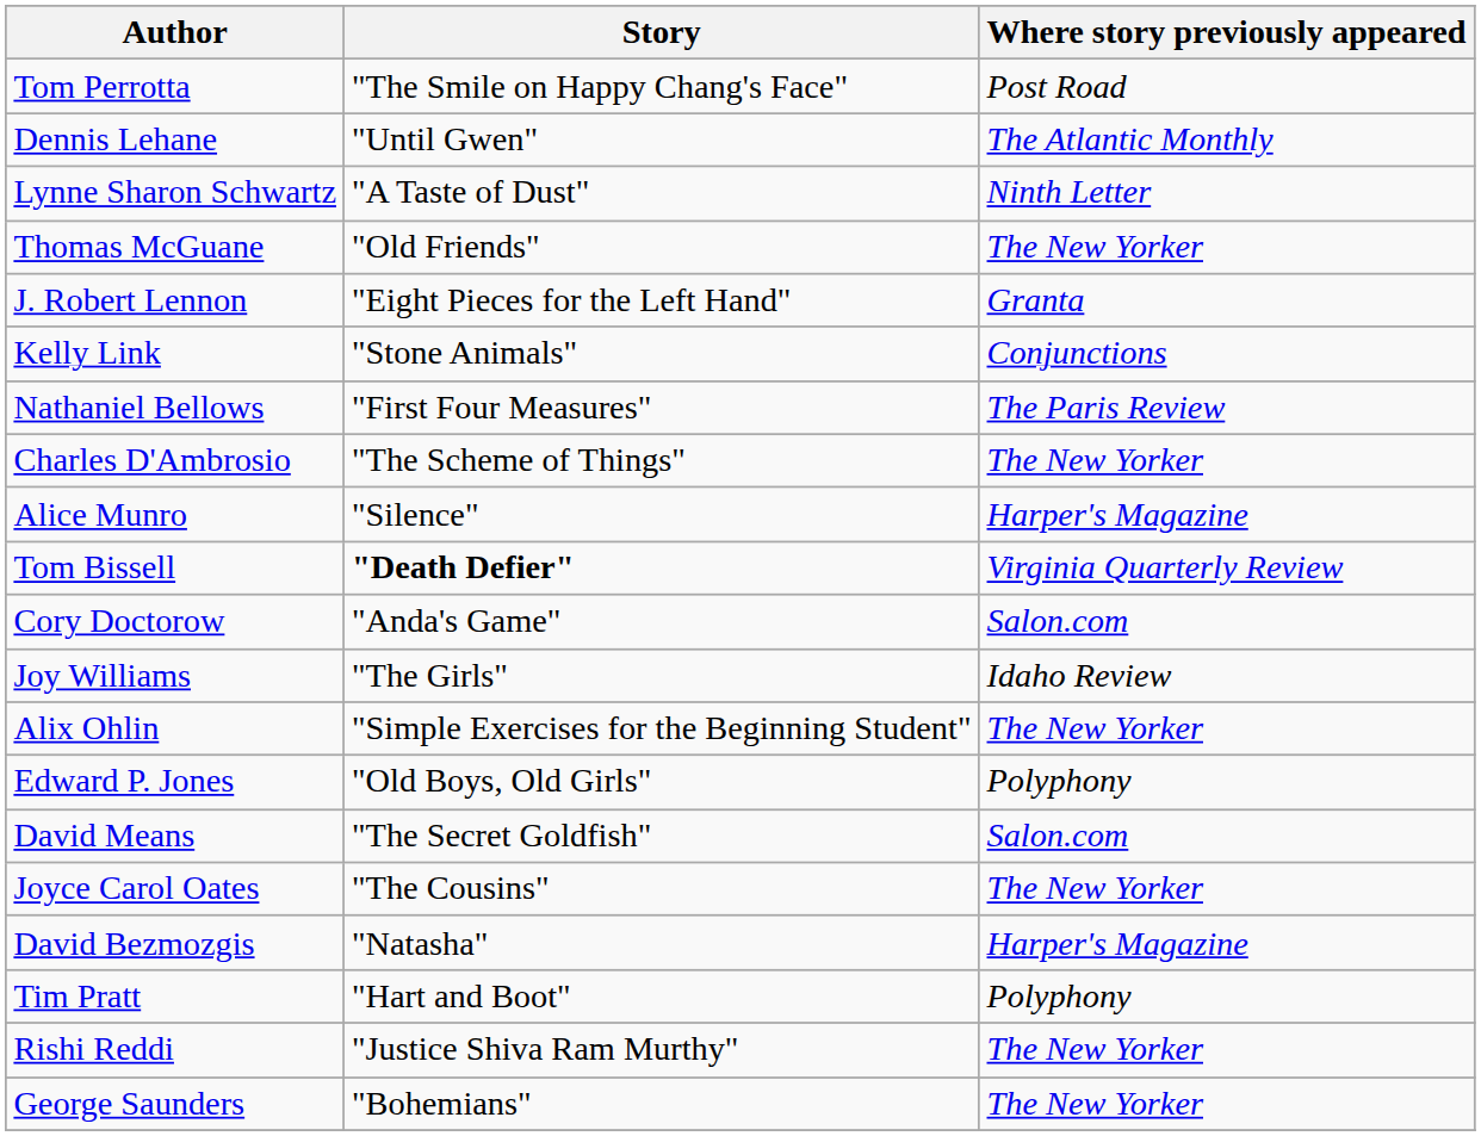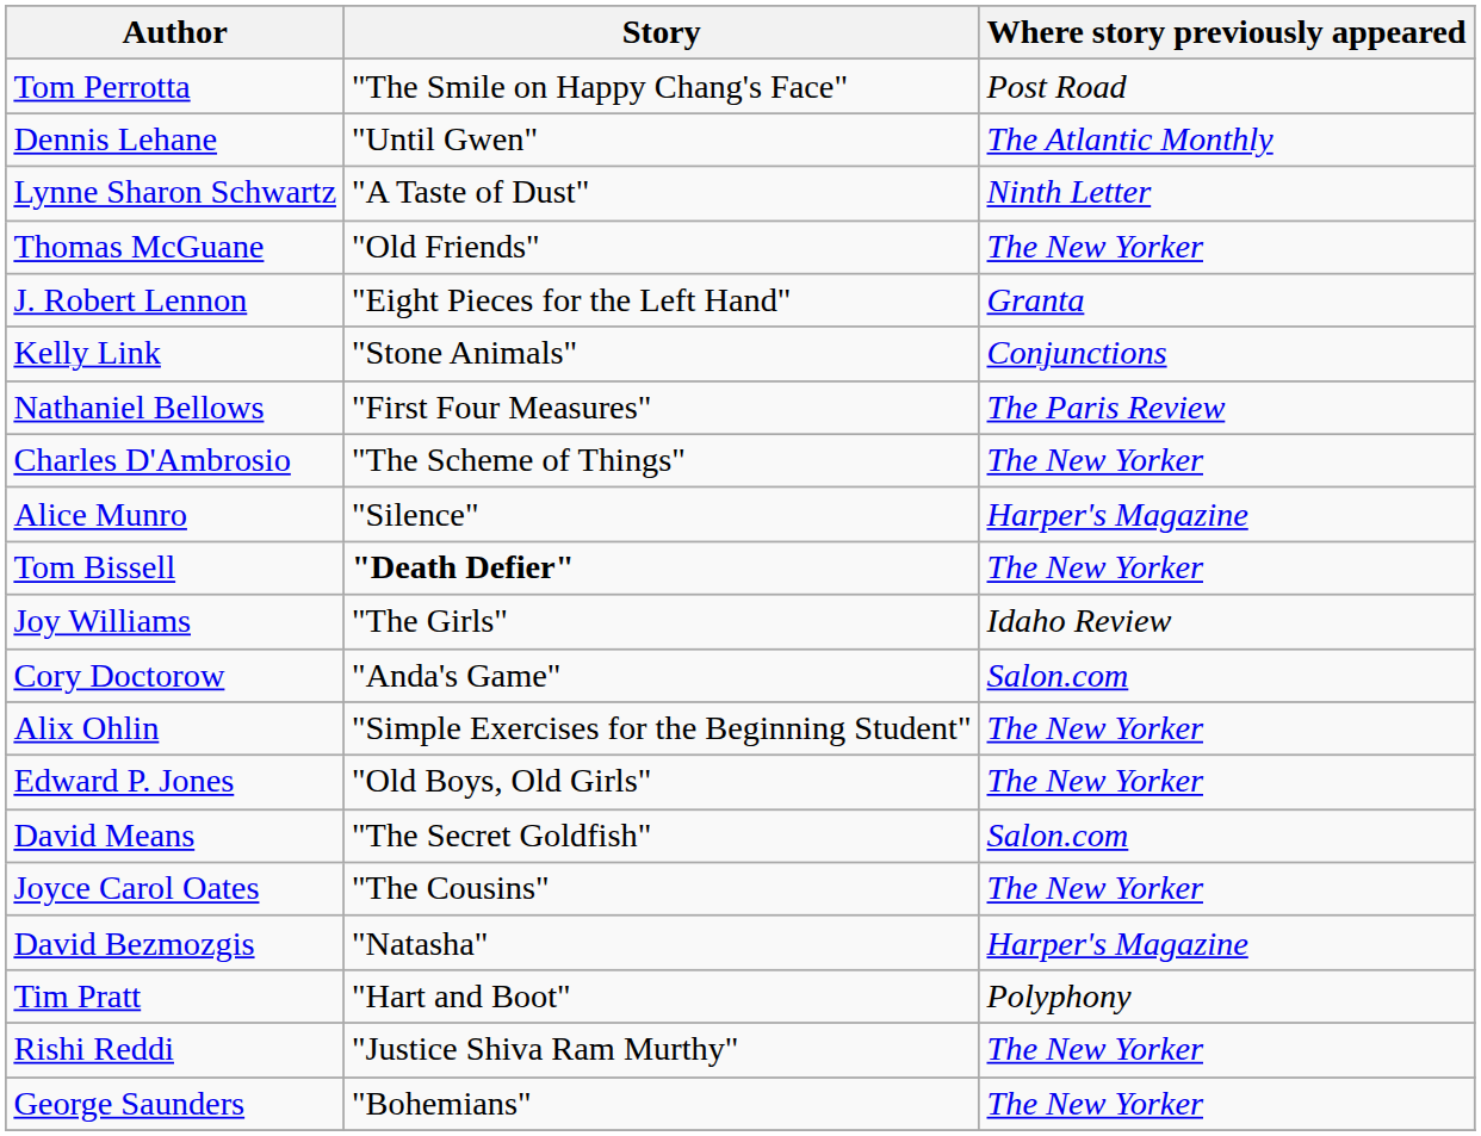Tom Bissell | Where story previously appeared: Virginia Quarterly Review -> The New Yorker
rows swapped: Joy Williams <-> Cory Doctorow
Edward P. Jones | Where story previously appeared: Polyphony -> The New Yorker
